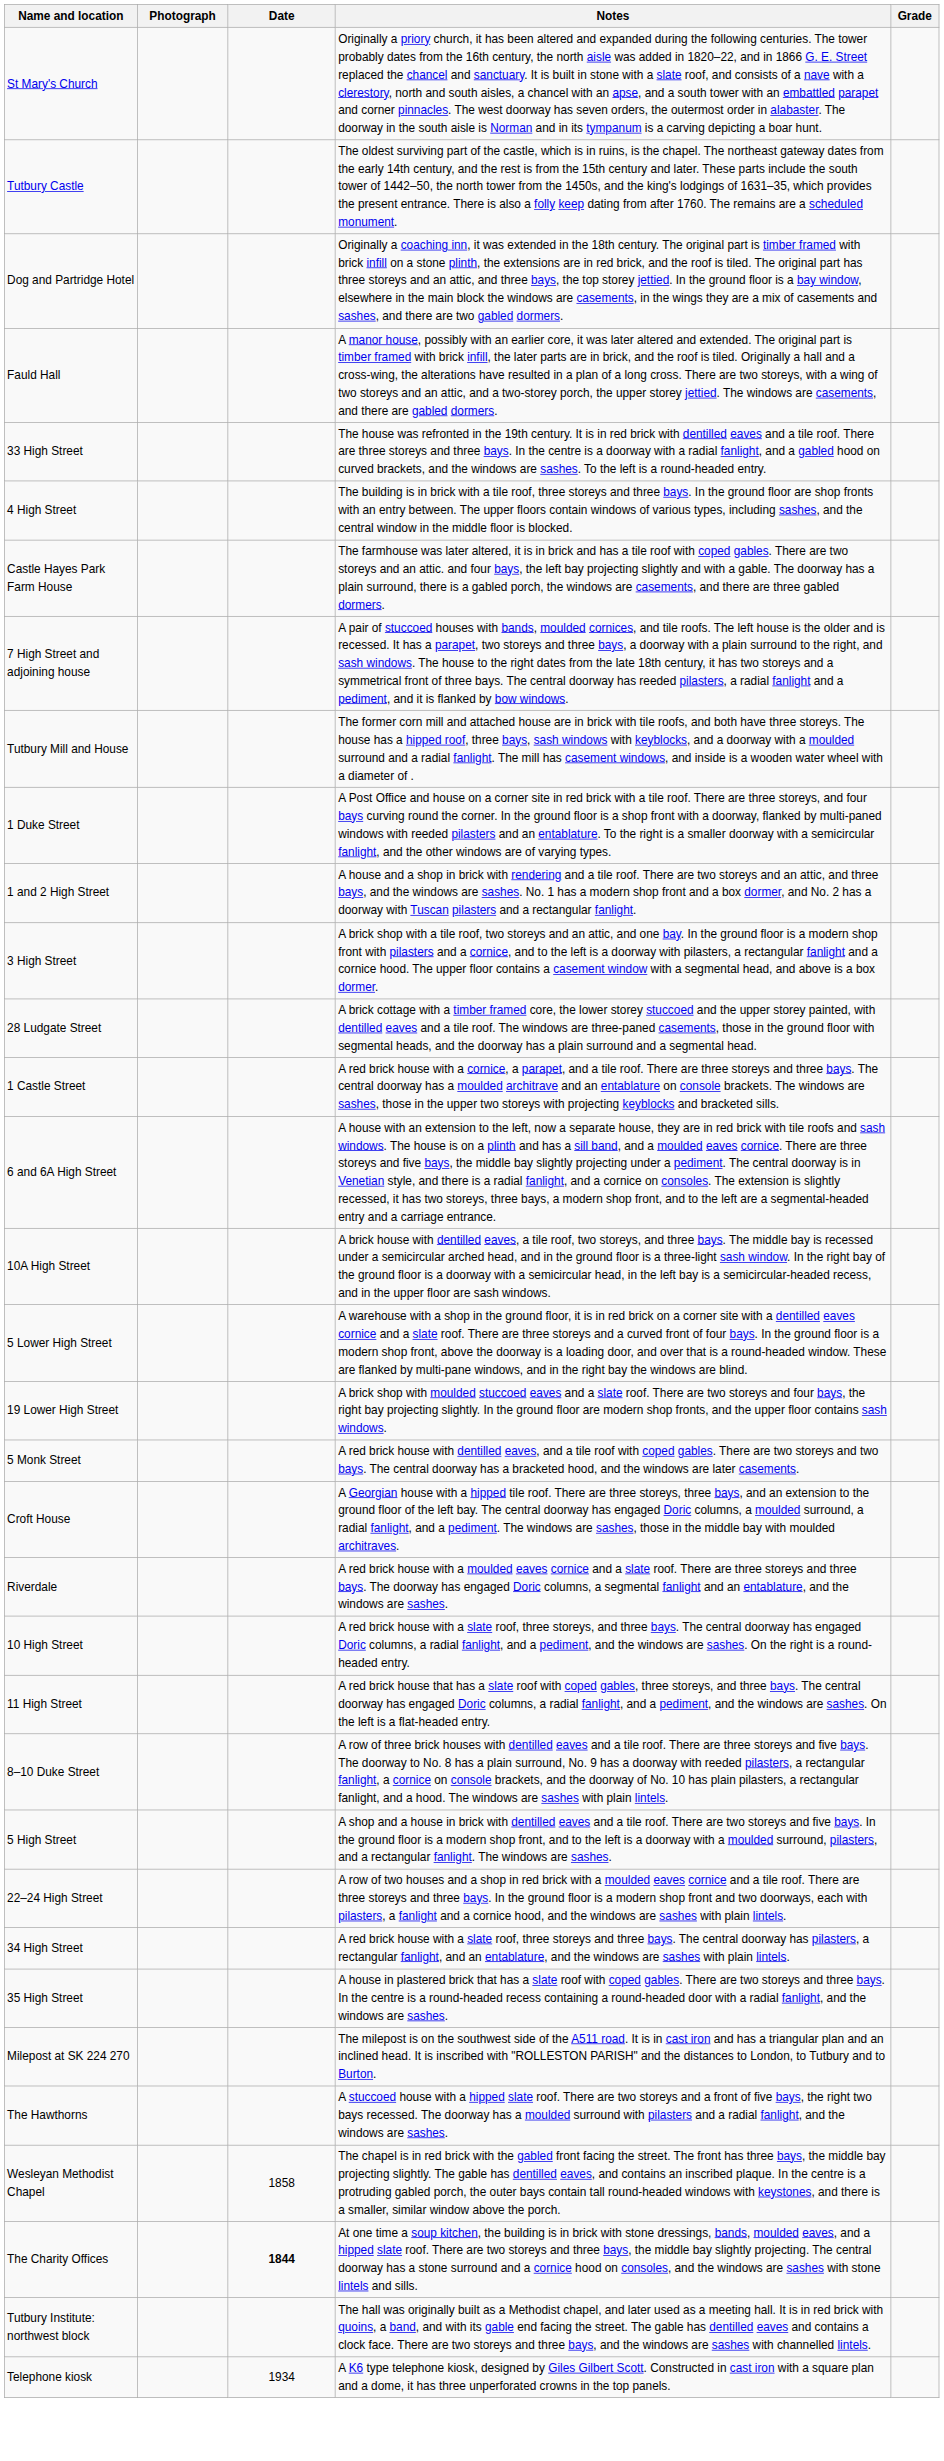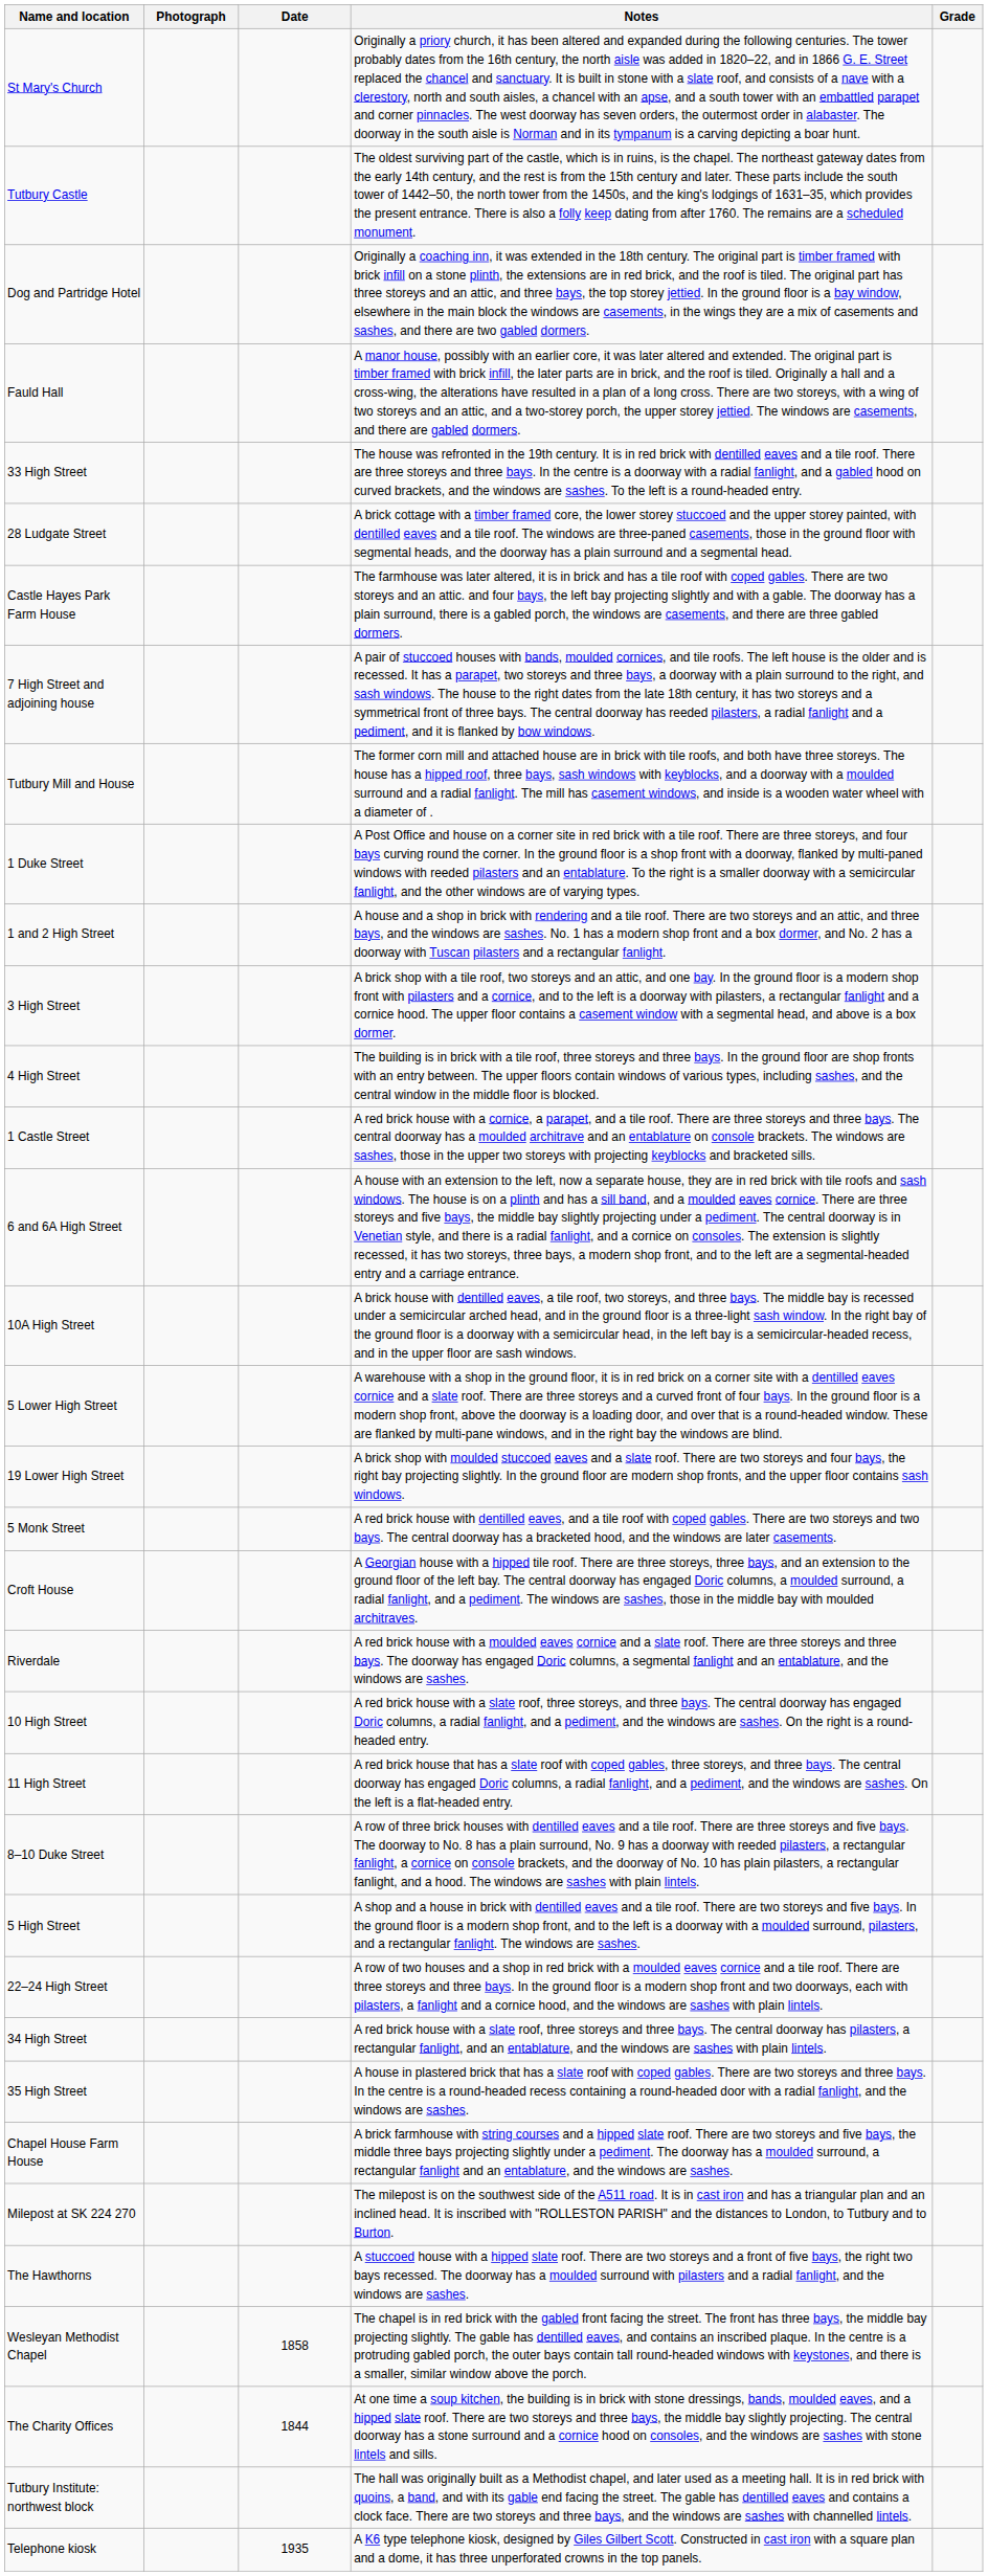rows swapped: 28 Ludgate Street <-> 4 High Street
+ row: Chapel House Farm House | A brick farmhouse with string courses and a hipped slate roof. There are two storeys and five bays, the middle three bays projecting slightly under a pediment. The doorway has a moulded surround, a rectangular fanlight and an entablature, and the windows are sashes.
The Charity Offices | Date: bold -> normal
Telephone kiosk | Date: 1934 -> 1935
